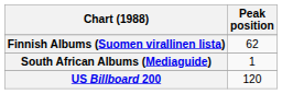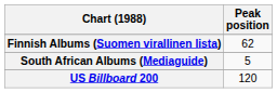South African Albums (Mediaguide) | Peak position: 1 -> 5
